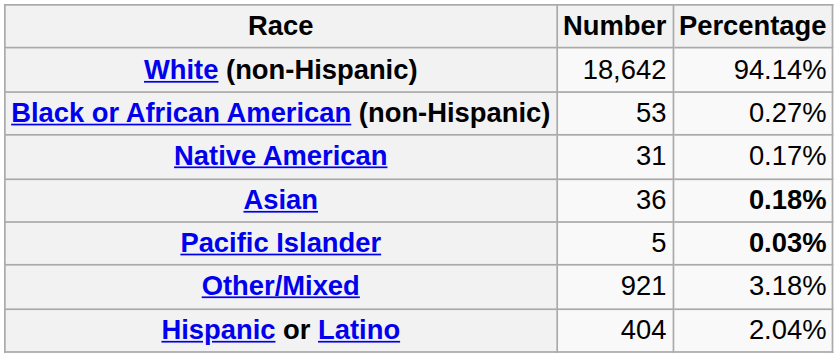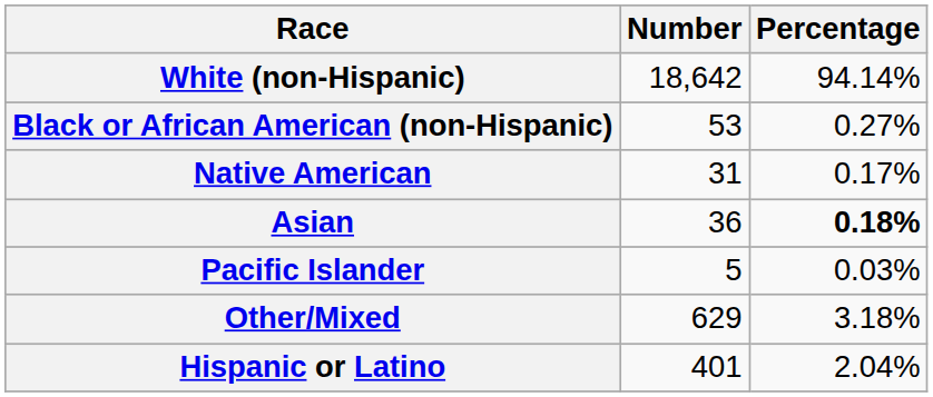Pacific Islander | Percentage: bold -> normal
Other/Mixed | Number: 921 -> 629
Hispanic or Latino | Number: 404 -> 401
